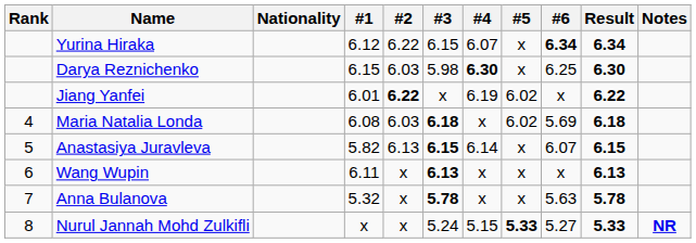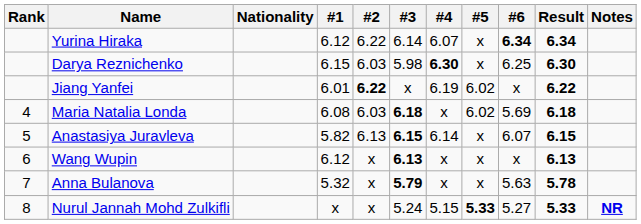Yurina Hiraka | #3: 6.15 -> 6.14
Wang Wupin | #1: 6.11 -> 6.12
Anna Bulanova | #3: 5.78 -> 5.79
